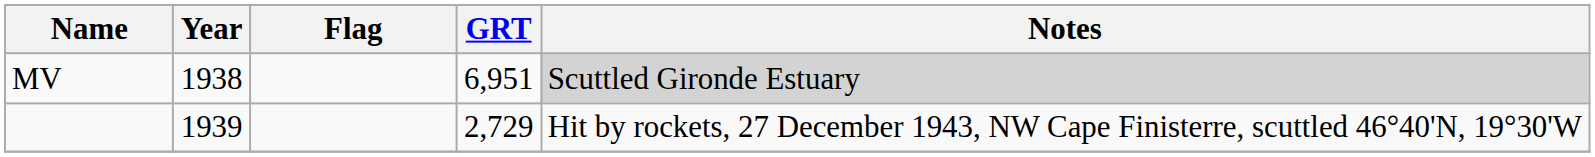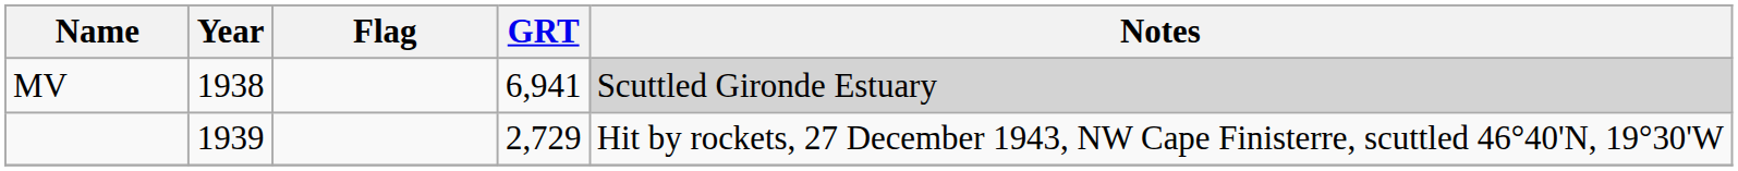MV | GRT: 6,951 -> 6,941
